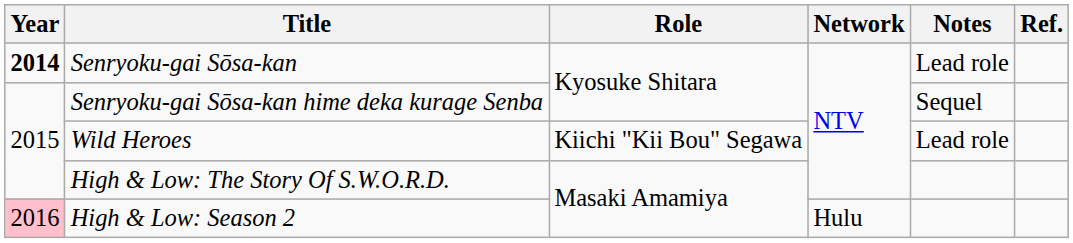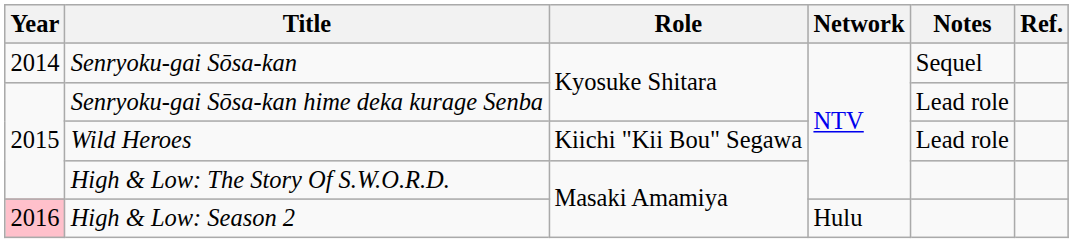Senryoku-gai Sōsa-kan | Year: bold -> normal
Senryoku-gai Sōsa-kan | Notes: Lead role -> Sequel
Senryoku-gai Sōsa-kan hime deka kurage Senba | Notes: Sequel -> Lead role
